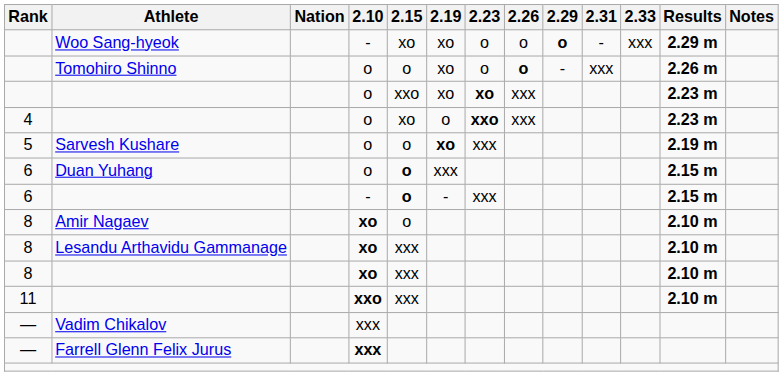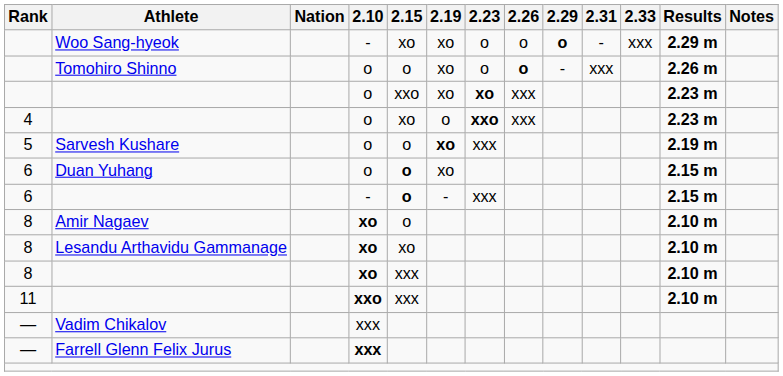Duan Yuhang | 2.19: xxx -> xo
Lesandu Arthavidu Gammanage | 2.15: xxx -> xo
